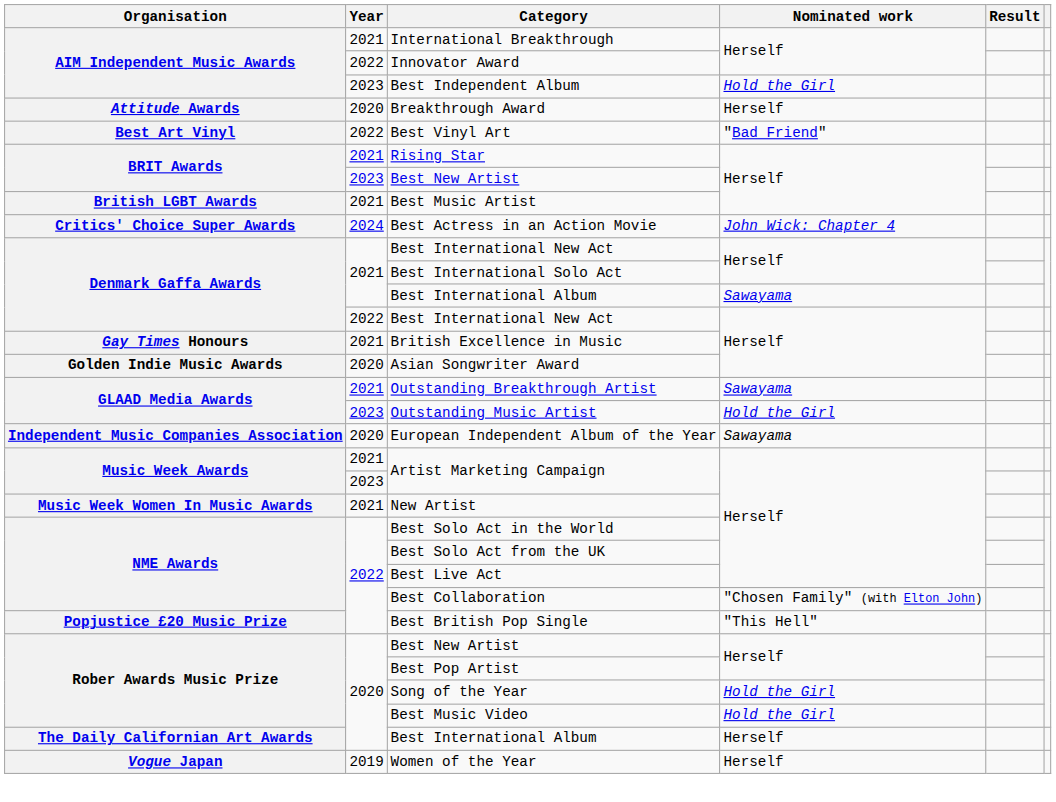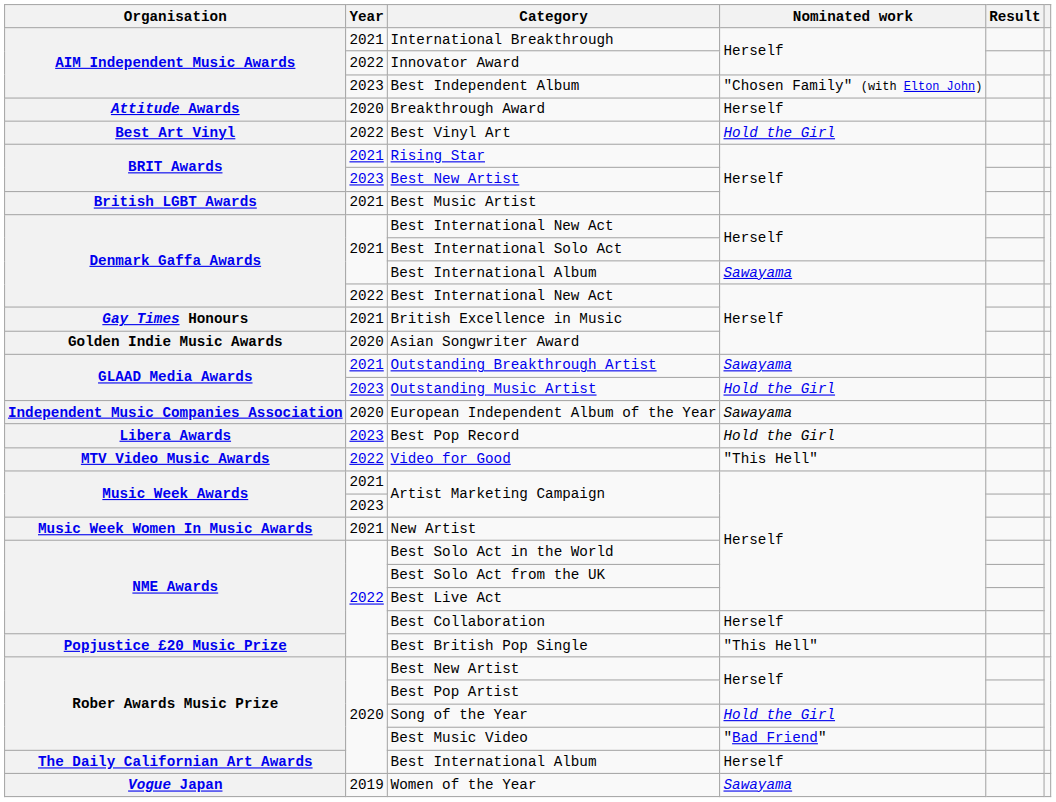Best Independent Album | Nominated work: Hold the Girl -> "Chosen Family" (with Elton John)
Best Vinyl Art | Nominated work: "Bad Friend" -> Hold the Girl
- row: Critics' Choice Super Awards | 2024 | Best Actress in an Action Movie | John Wick: Chapter 4
+ row: Libera Awards | 2023 | Best Pop Record | Hold the Girl
+ row: MTV Video Music Awards | 2022 | Video for Good | "This Hell"
Best Collaboration | Nominated work: "Chosen Family" (with Elton John) -> Herself
Best Music Video | Nominated work: Hold the Girl -> "Bad Friend"
Women of the Year | Nominated work: Herself -> Sawayama
